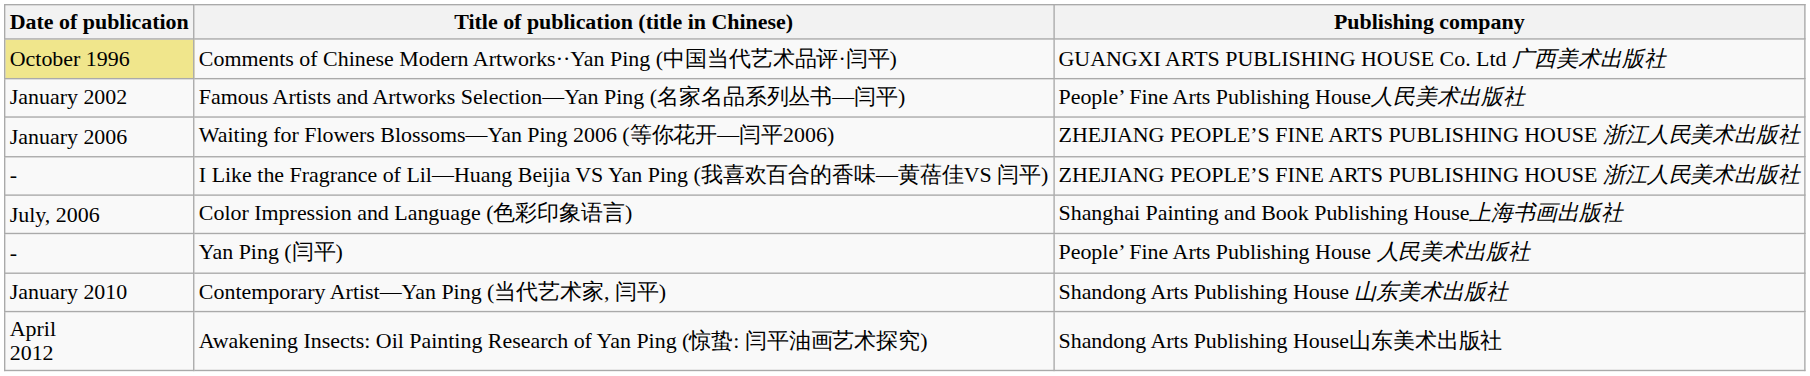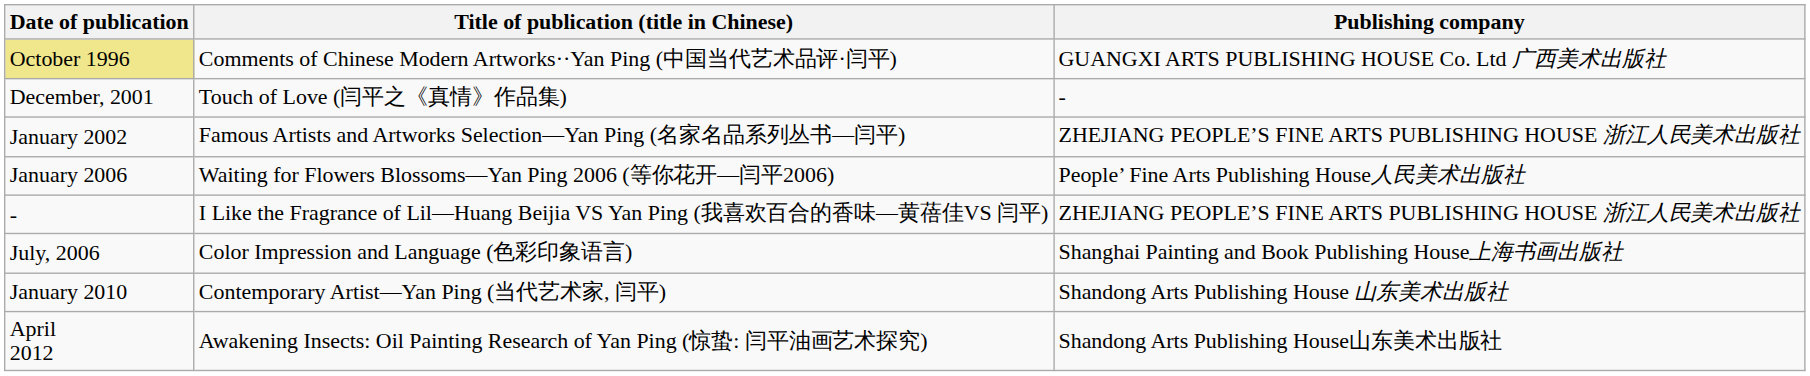+ row: December, 2001 | Touch of Love (闫平之《真情》作品集) | -
Famous Artists and Artworks Selection—Yan Ping (名家名品系列丛书—闫平) | Publishing company: People’ Fine Arts Publishing House人民美术出版社 -> ZHEJIANG PEOPLE’S FINE ARTS PUBLISHING HOUSE 浙江人民美术出版社
Waiting for Flowers Blossoms—Yan Ping 2006 (等你花开—闫平2006) | Publishing company: ZHEJIANG PEOPLE’S FINE ARTS PUBLISHING HOUSE 浙江人民美术出版社 -> People’ Fine Arts Publishing House人民美术出版社
- row: - | Yan Ping (闫平) | People’ Fine Arts Publishing House 人民美术出版社
